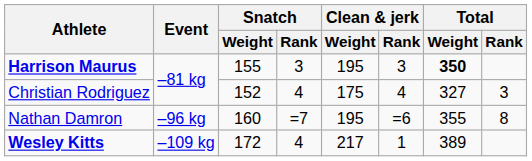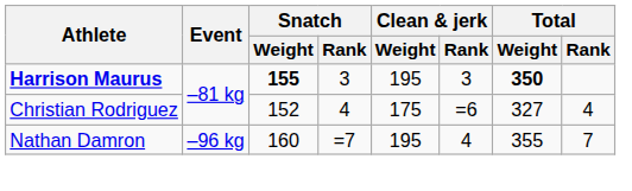Harrison Maurus | Snatch / Weight: normal -> bold
Christian Rodriguez | Clean & jerk / Rank: 4 -> =6
Christian Rodriguez | Total / Rank: 3 -> 4
Nathan Damron | Clean & jerk / Rank: =6 -> 4
Nathan Damron | Total / Rank: 8 -> 7
- row: Wesley Kitts | –109 kg | 172 | 4 | 217 | 1 | 389
